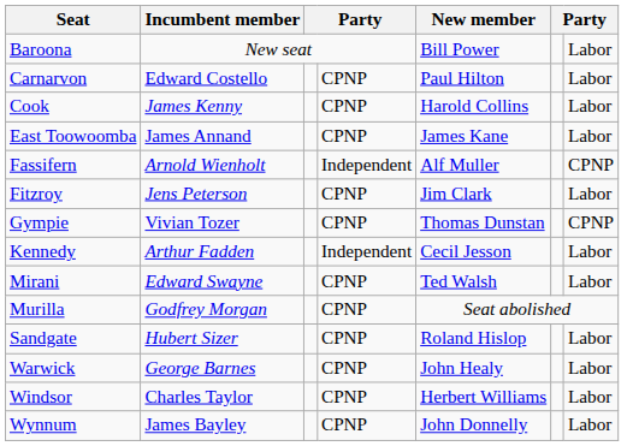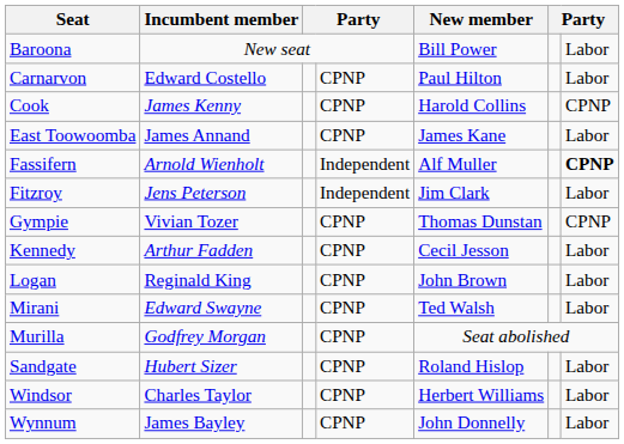Cook | column 7: Labor -> CPNP
Fassifern | column 7: normal -> bold
Fitzroy | column 4: CPNP -> Independent
Kennedy | column 4: Independent -> CPNP
+ row: Logan | Reginald King | CPNP | John Brown | Labor
- row: Warwick | George Barnes | CPNP | John Healy | Labor
